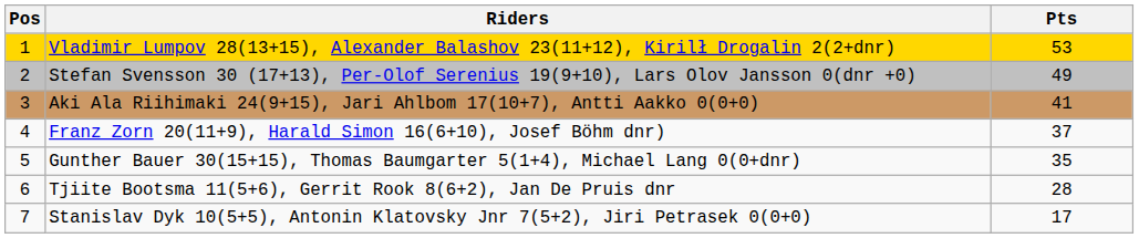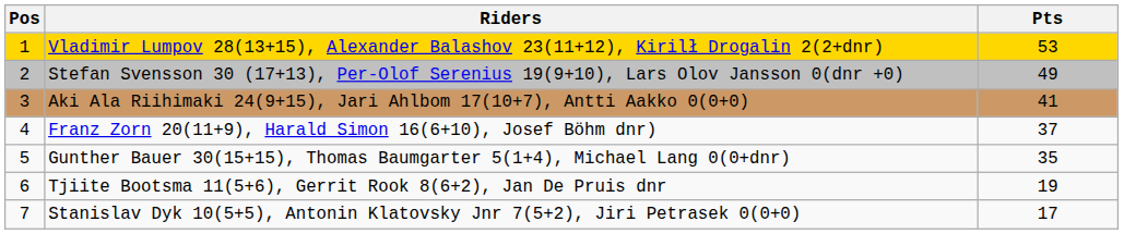Tjiite Bootsma 11(5+6), Gerrit Rook 8(6+2), Jan De Pruis dnr | Pts: 28 -> 19
